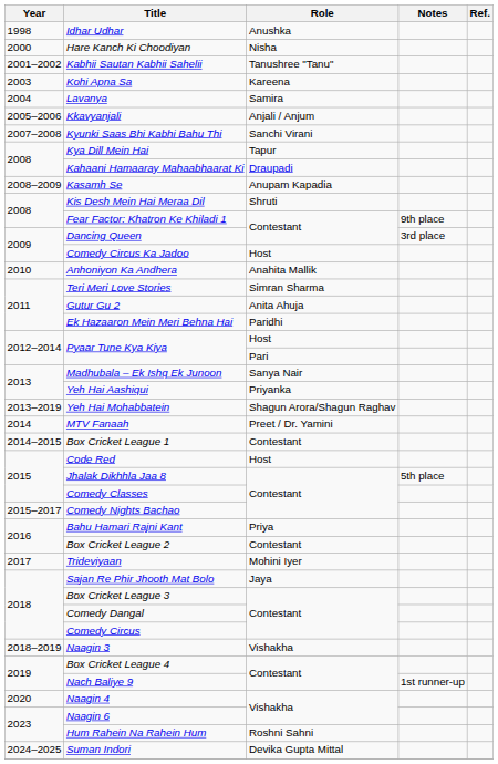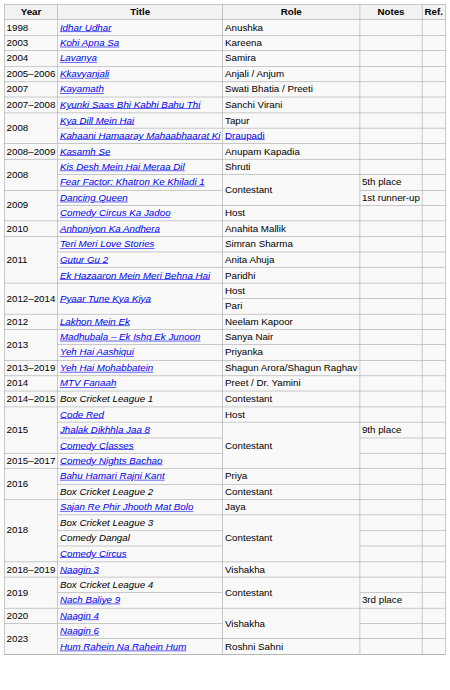- row: 2000 | Hare Kanch Ki Choodiyan | Nisha
- row: 2001–2002 | Kabhii Sautan Kabhii Sahelii | Tanushree "Tanu"
+ row: 2007 | Kayamath | Swati Bhatia / Preeti
Fear Factor: Khatron Ke Khiladi 1 | Notes: 9th place -> 5th place
Dancing Queen | Notes: 3rd place -> 1st runner-up
+ row: 2012 | Lakhon Mein Ek | Neelam Kapoor
Jhalak Dikhhla Jaa 8 | Notes: 5th place -> 9th place
- row: 2017 | Trideviyaan | Mohini Iyer
Nach Baliye 9 | Notes: 1st runner-up -> 3rd place
- row: 2024–2025 | Suman Indori | Devika Gupta Mittal
